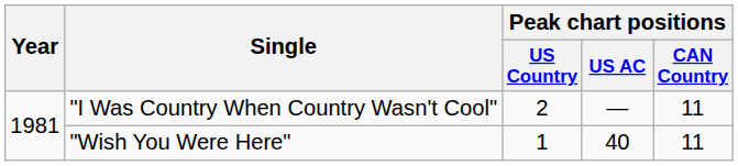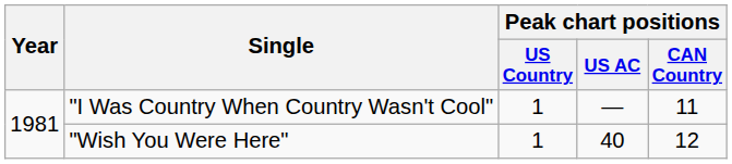"I Was Country When Country Wasn't Cool" | Peak chart positions / US Country: 2 -> 1
"Wish You Were Here" | Peak chart positions / CAN Country: 11 -> 12
